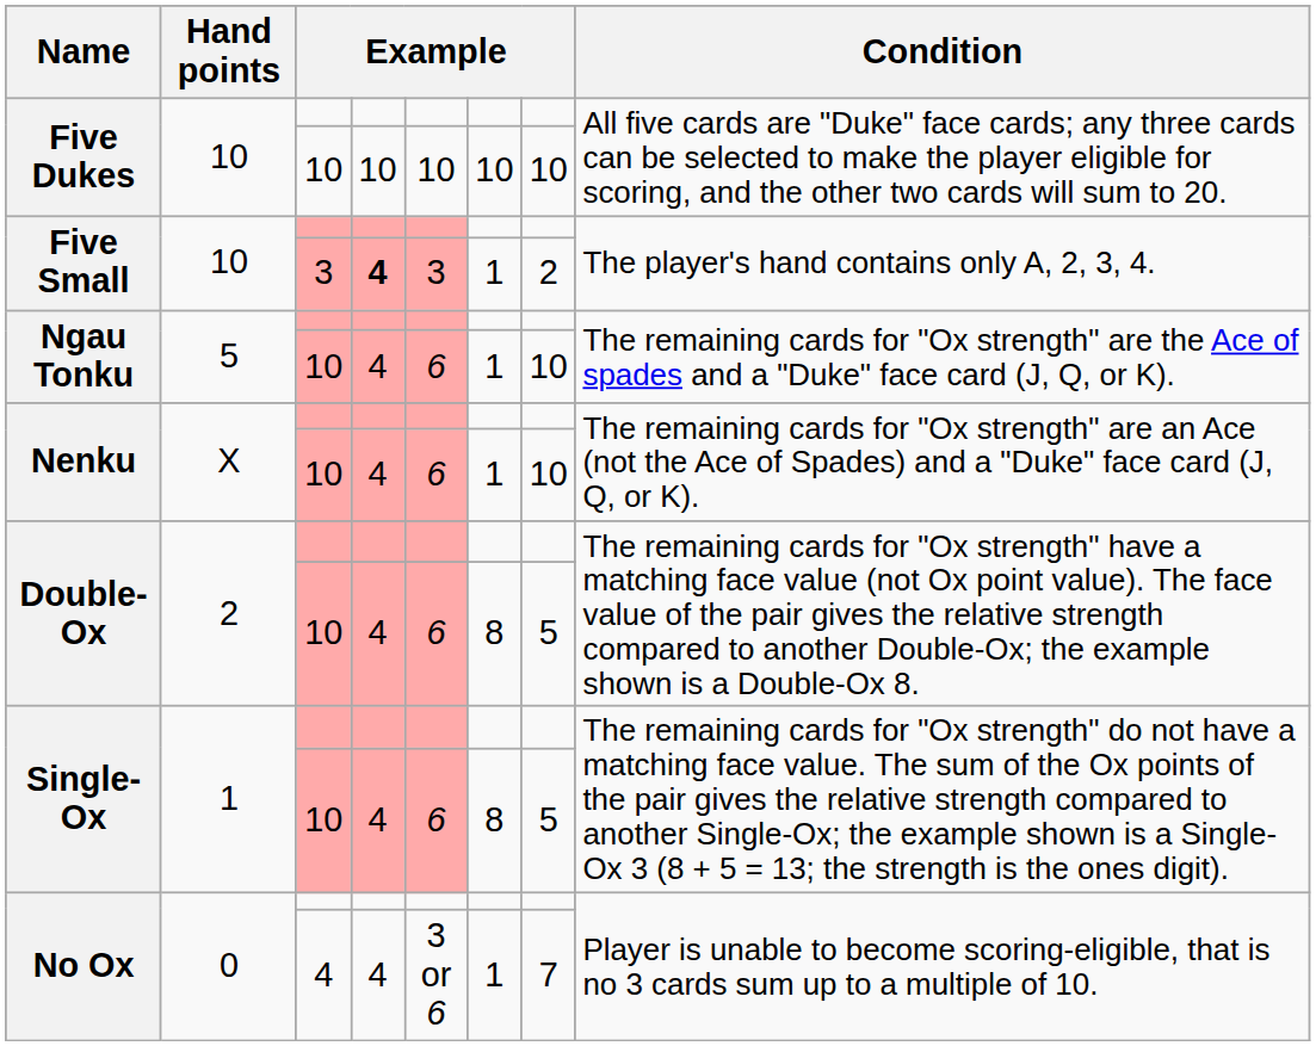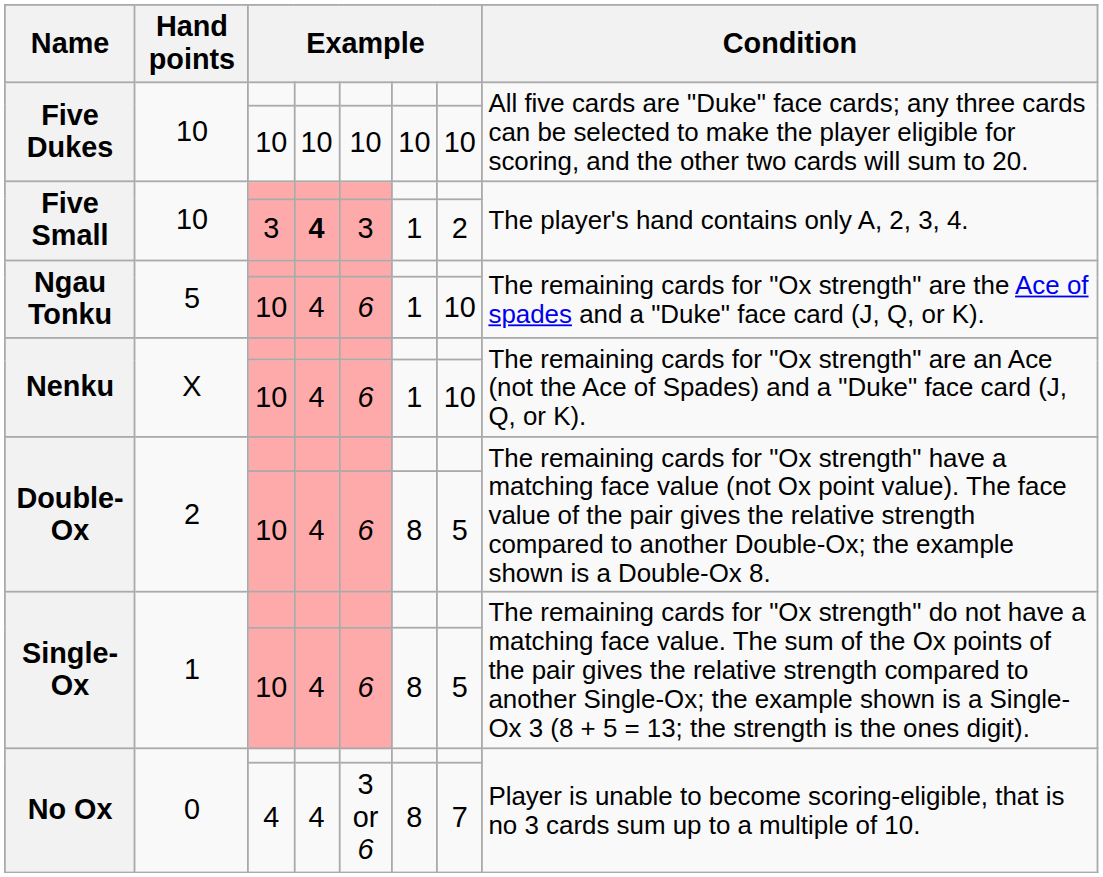No Ox / 4 | column 6: 1 -> 8
